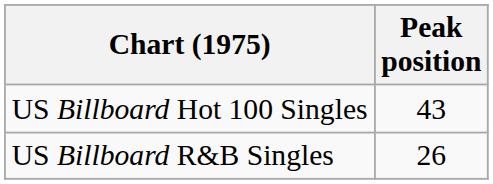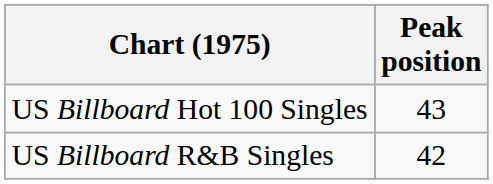US Billboard R&B Singles | Peak position: 26 -> 42
